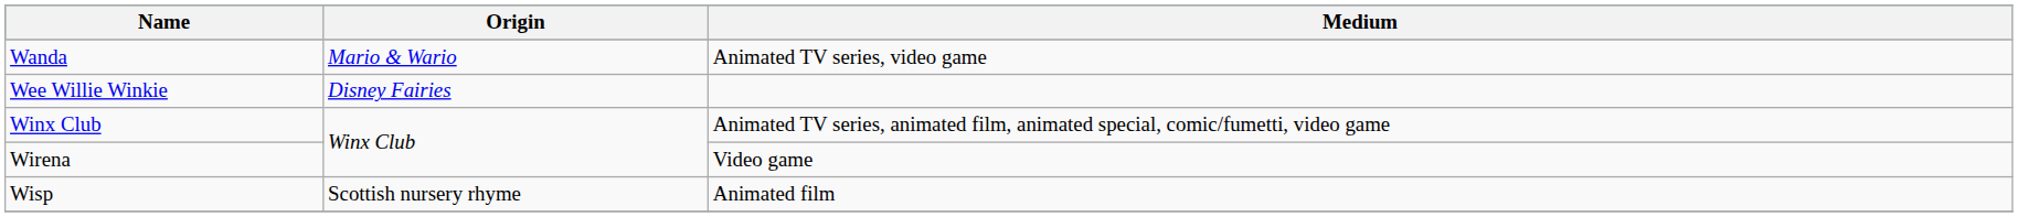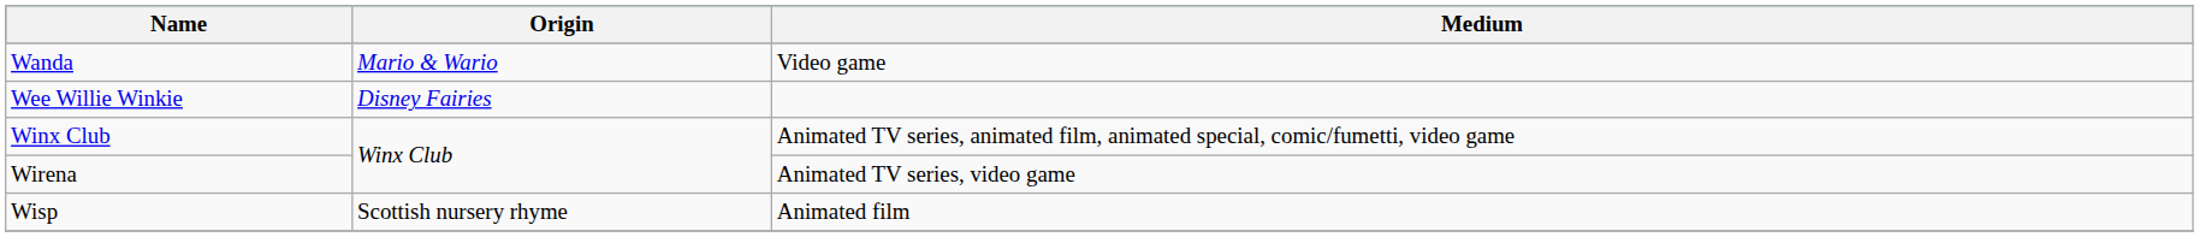Wanda | Medium: Animated TV series, video game -> Video game
Wirena | Medium: Video game -> Animated TV series, video game
